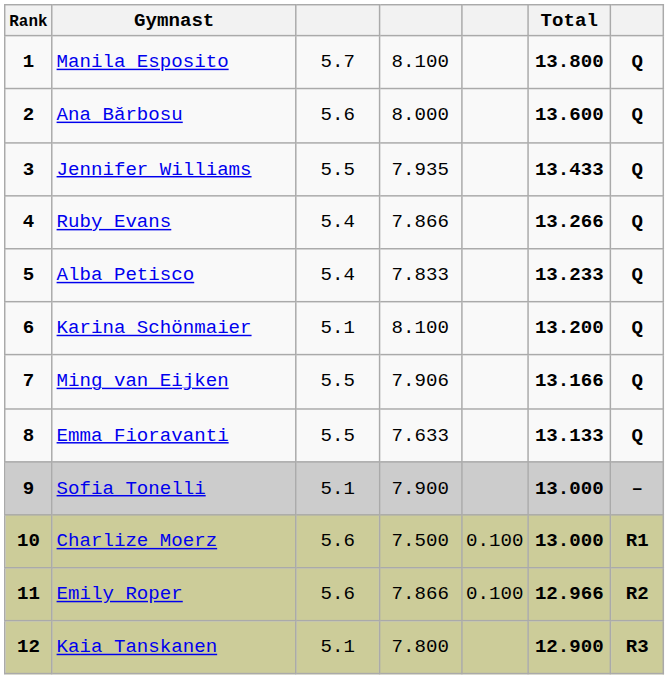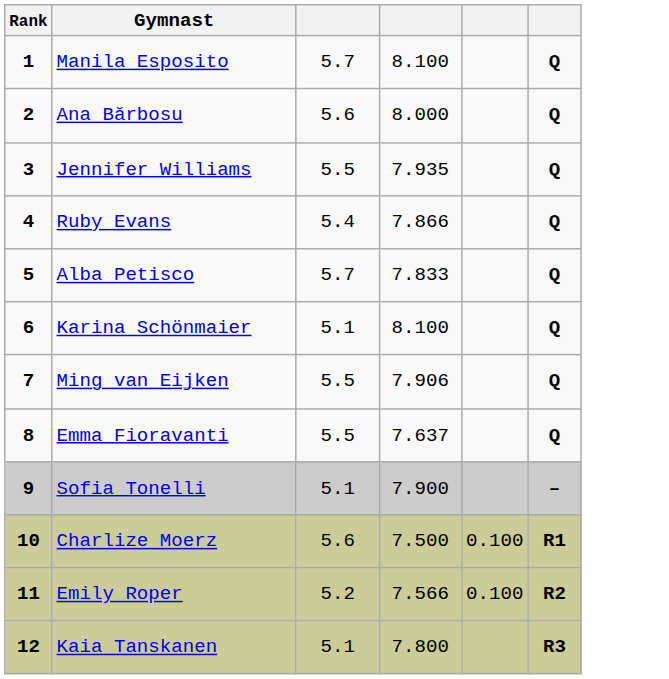- column: Total | 13.800 | 13.600 | 13.433 | 13.266 | 13.233 | 13.200 | 13.166 | 13.133 | 13.000 | 13.000 | 12.966 | 12.900
Alba Petisco | column 3: 5.4 -> 5.7
Emma Fioravanti | column 4: 7.633 -> 7.637
Emily Roper | column 3: 5.6 -> 5.2
Emily Roper | column 4: 7.866 -> 7.566
